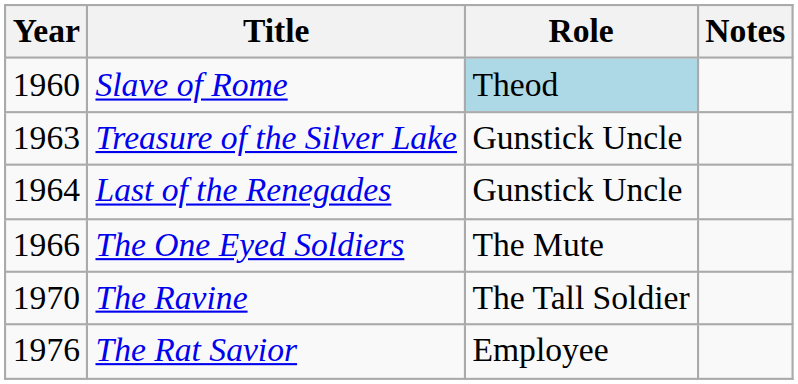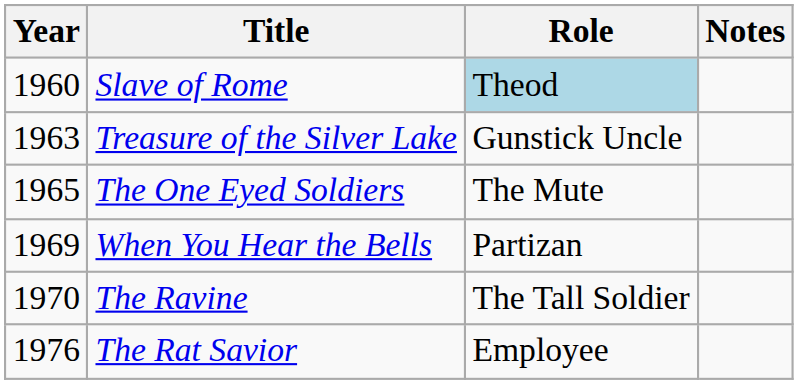- row: 1964 | Last of the Renegades | Gunstick Uncle
The One Eyed Soldiers | Year: 1966 -> 1965
+ row: 1969 | When You Hear the Bells | Partizan
